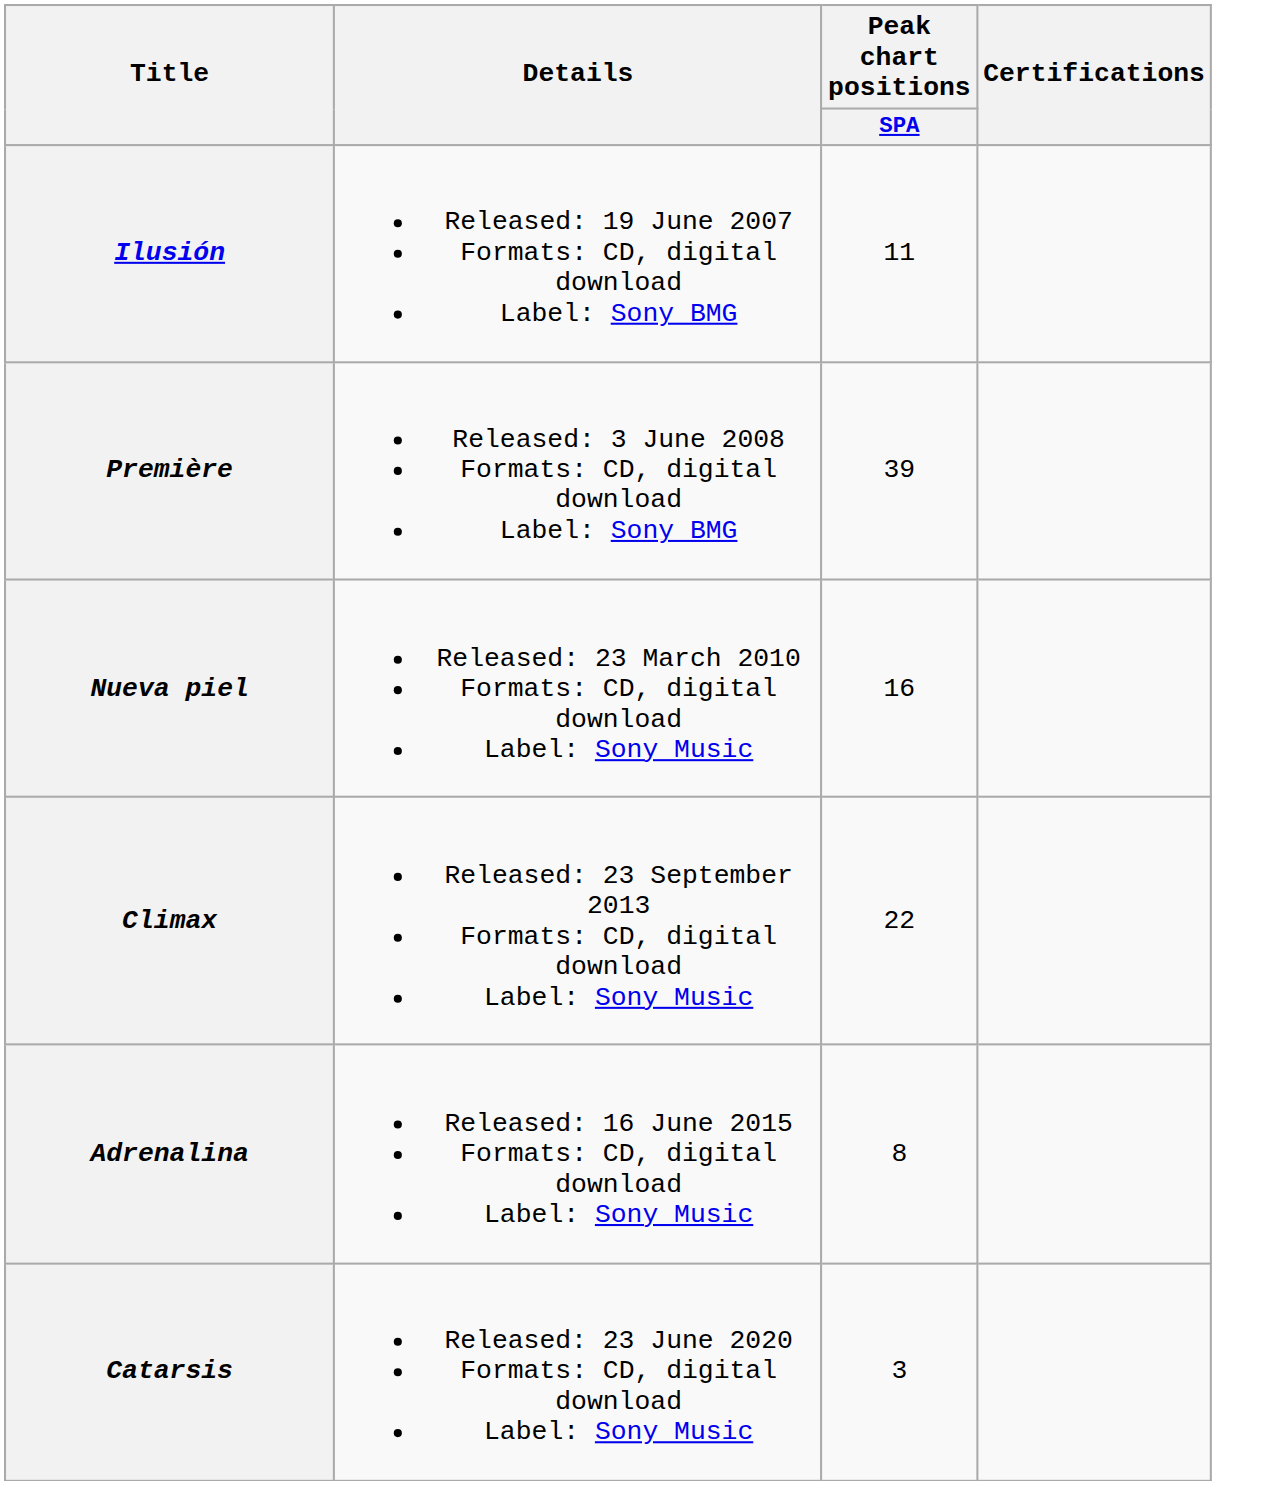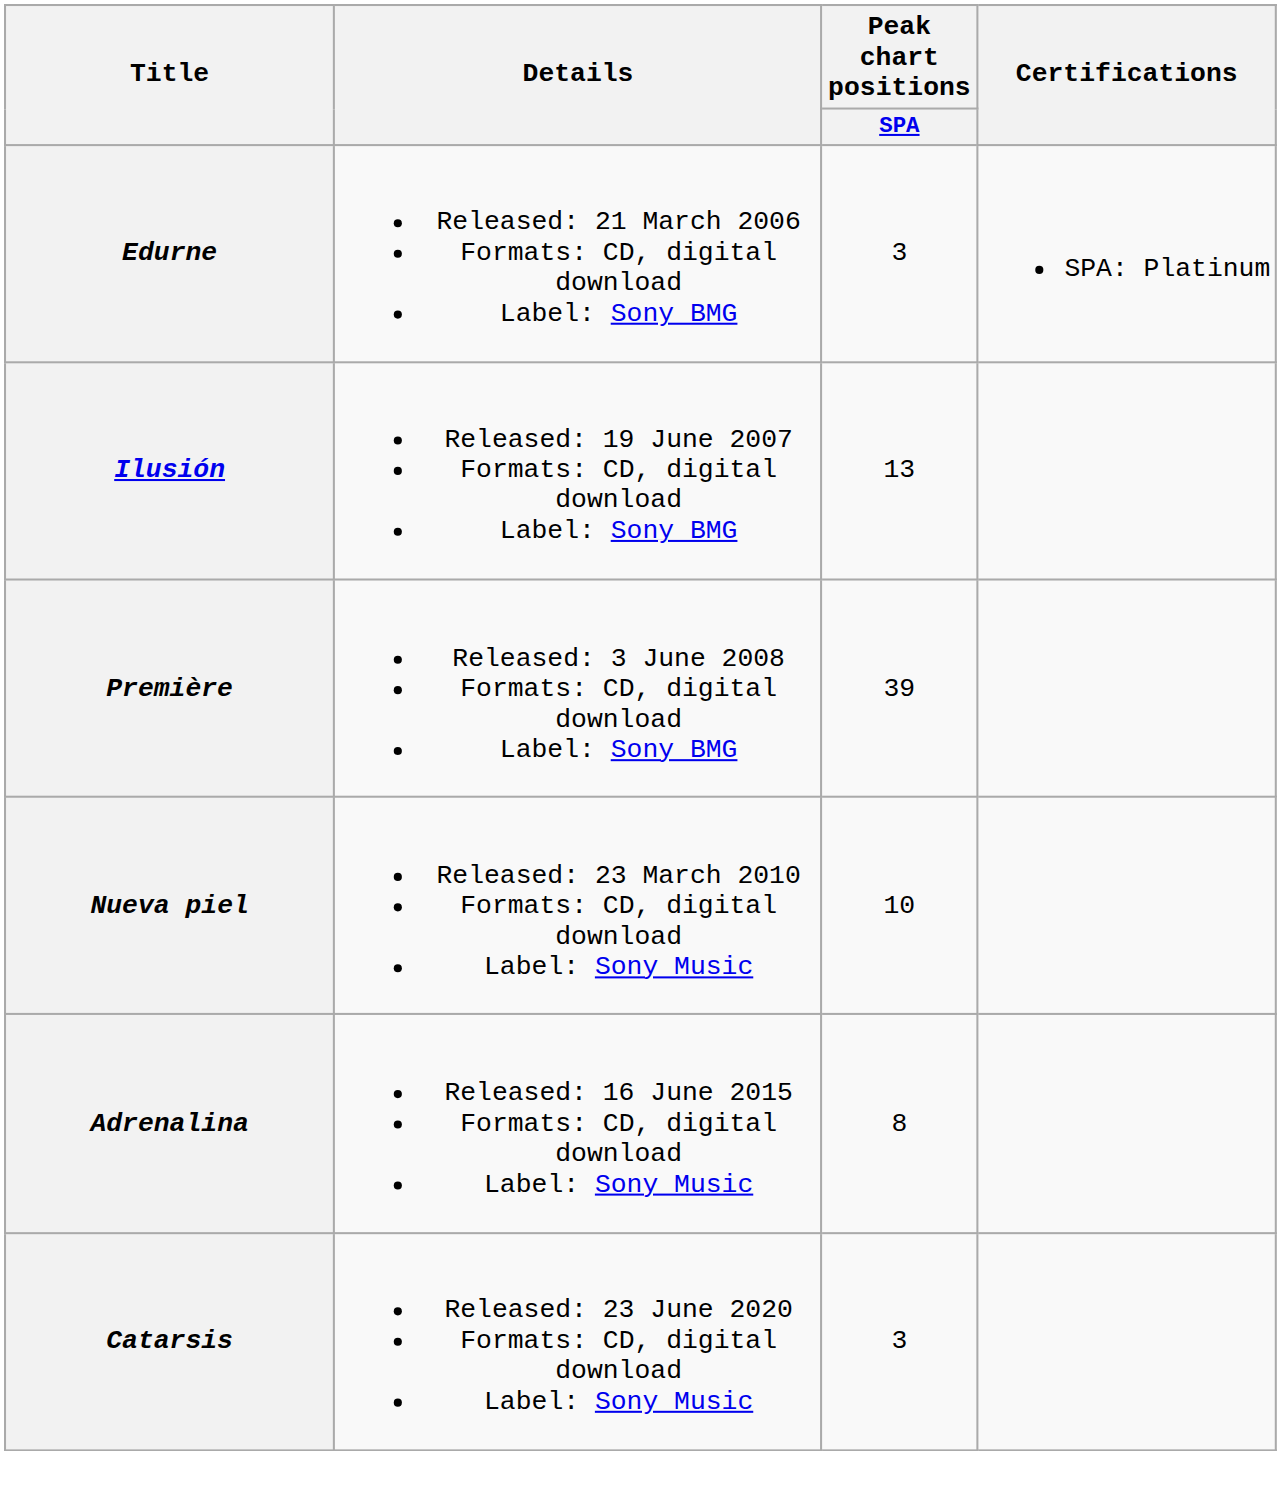+ row: Edurne | Released: 21 March 2006 Formats: CD, digital download Label: Sony BMG | 3 | SPA: Platinum
Ilusión | Peak chart positions / SPA: 11 -> 13
Nueva piel | Peak chart positions / SPA: 16 -> 10
- row: Climax | Released: 23 September 2013 Formats: CD, digital download Label: Sony Music | 22
